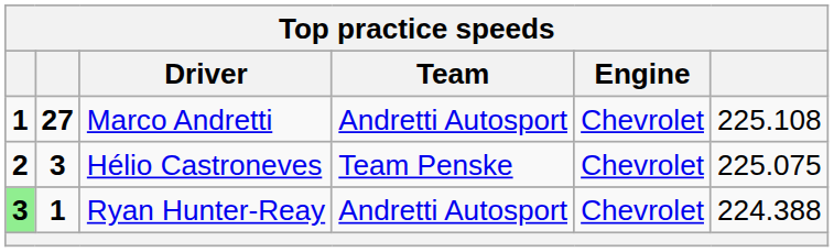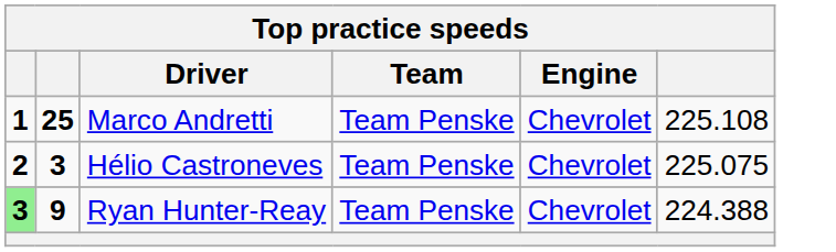Marco Andretti | column 2: 27 -> 25
Marco Andretti | Team: Andretti Autosport -> Team Penske
Ryan Hunter-Reay | column 2: 1 -> 9
Ryan Hunter-Reay | Team: Andretti Autosport -> Team Penske
